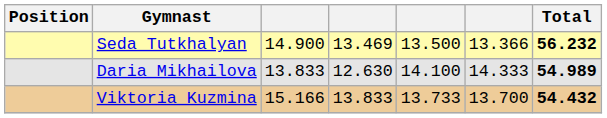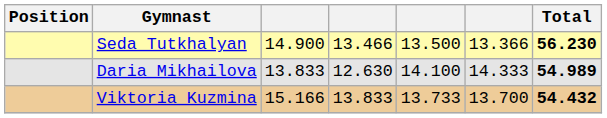Seda Tutkhalyan | column 4: 13.469 -> 13.466
Seda Tutkhalyan | Total: 56.232 -> 56.230
